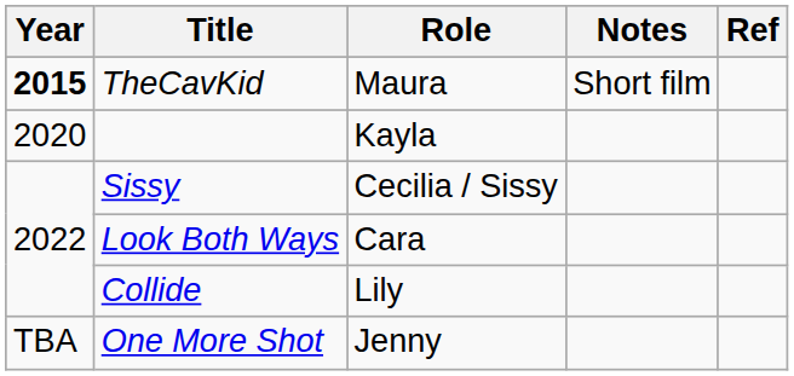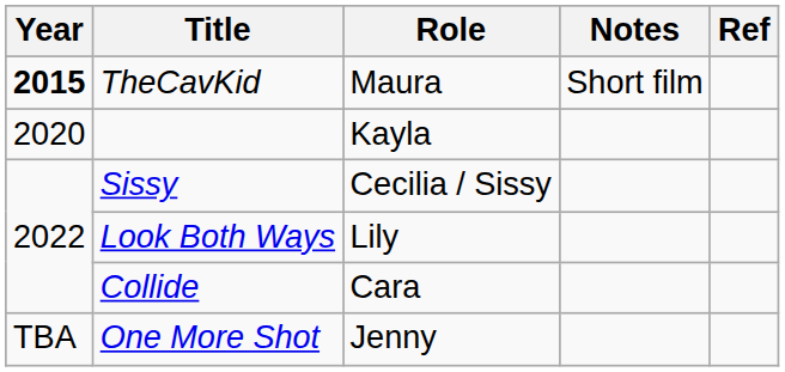Look Both Ways | Role: Cara -> Lily
Collide | Role: Lily -> Cara
